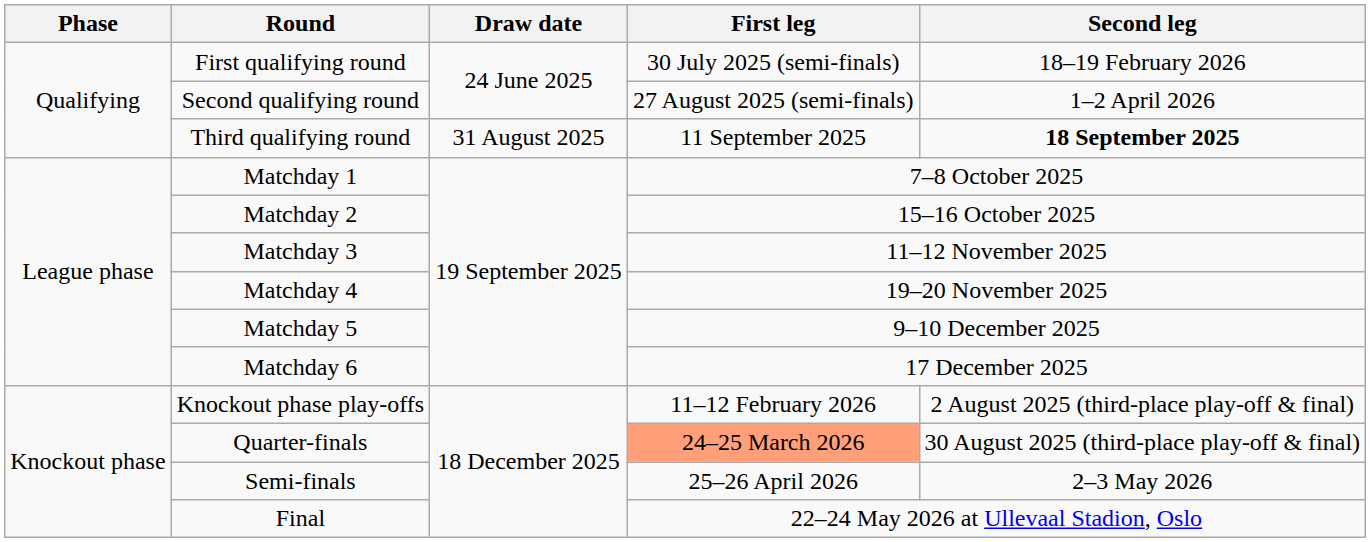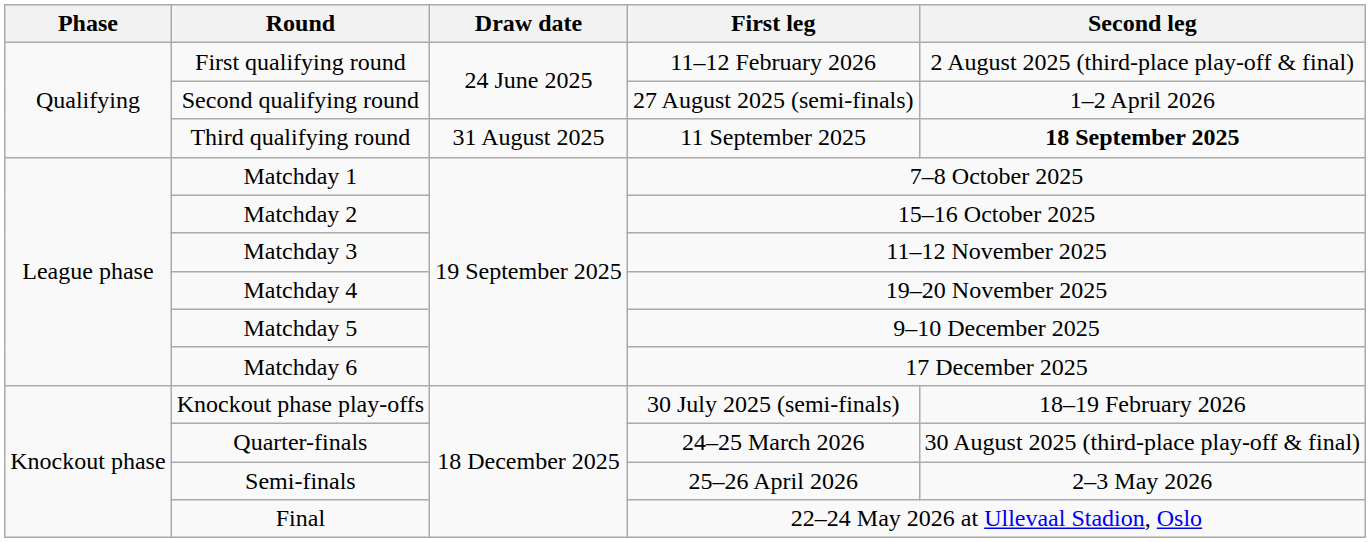First qualifying round | First leg: 30 July 2025 (semi-finals) -> 11–12 February 2026
First qualifying round | Second leg: 18–19 February 2026 -> 2 August 2025 (third-place play-off & final)
Knockout phase play-offs | First leg: 11–12 February 2026 -> 30 July 2025 (semi-finals)
Knockout phase play-offs | Second leg: 2 August 2025 (third-place play-off & final) -> 18–19 February 2026
Quarter-finals | First leg: lightsalmon background -> no background
